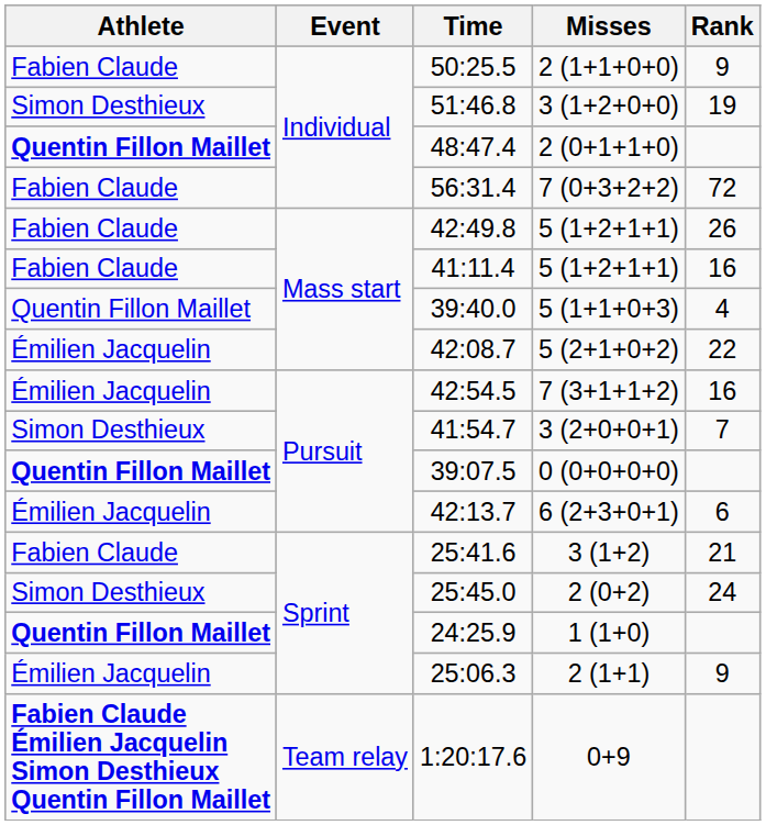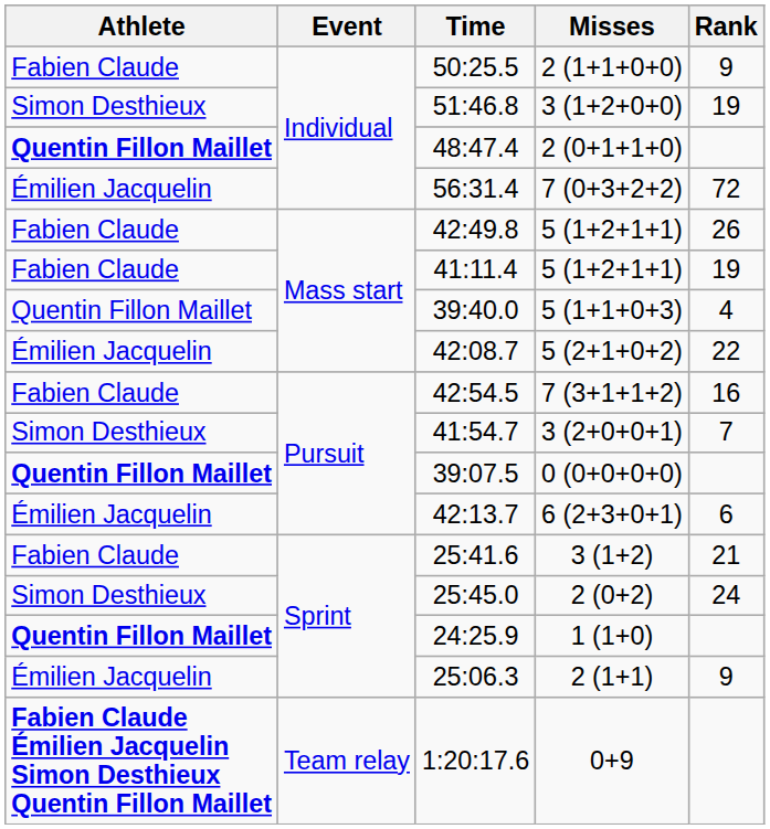56:31.4 | Athlete: Fabien Claude -> Émilien Jacquelin
41:11.4 | Rank: 16 -> 19
42:54.5 | Athlete: Émilien Jacquelin -> Fabien Claude
